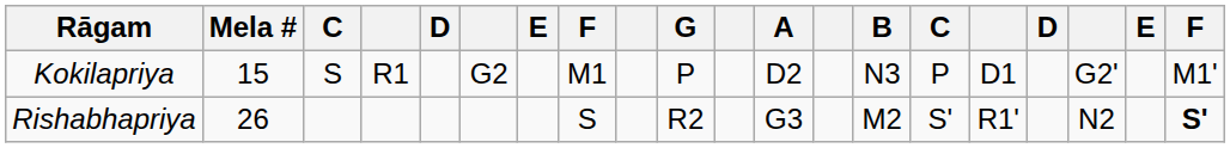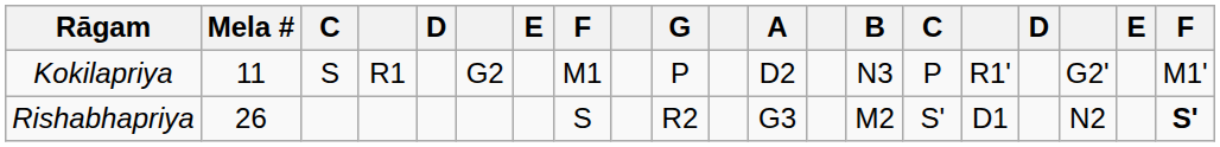Kokilapriya | Mela #: 15 -> 11
Kokilapriya | column 16: D1 -> R1'
Rishabhapriya | column 16: R1' -> D1
